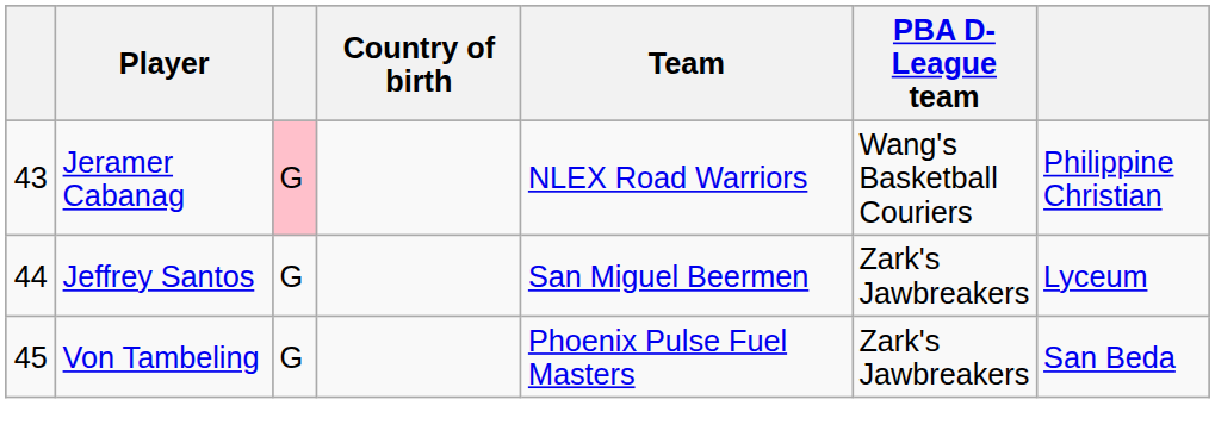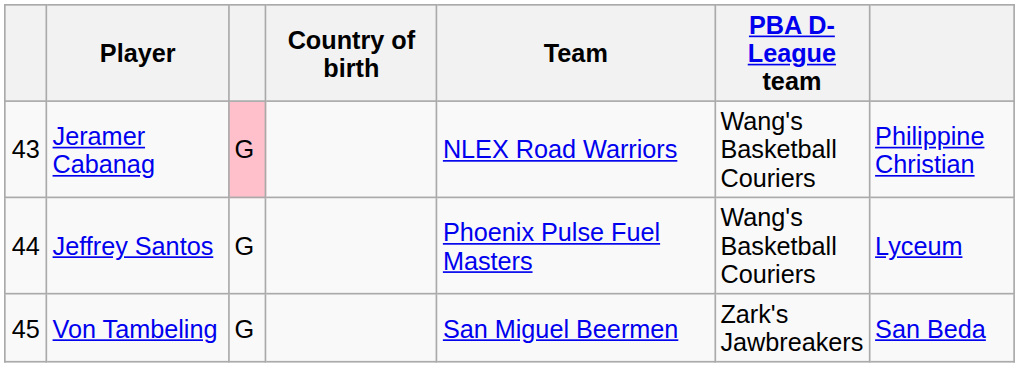Jeffrey Santos | Team: San Miguel Beermen -> Phoenix Pulse Fuel Masters
Jeffrey Santos | PBA D-League team: Zark's Jawbreakers -> Wang's Basketball Couriers
Von Tambeling | Team: Phoenix Pulse Fuel Masters -> San Miguel Beermen
